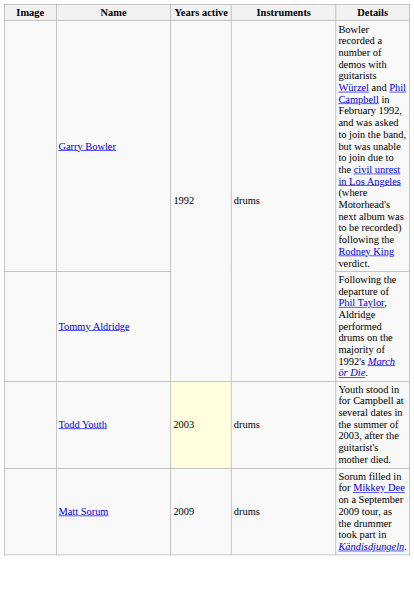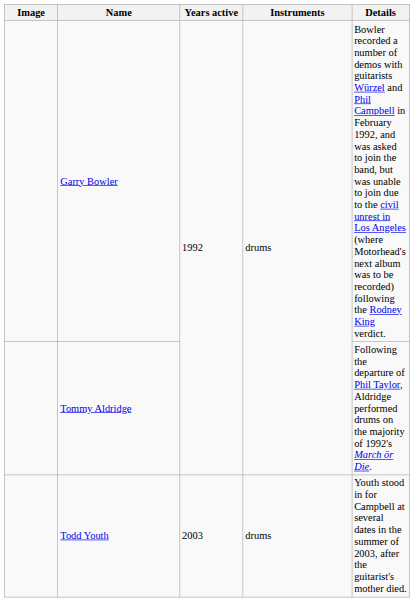Todd Youth | Years active: lightyellow background -> no background
- row: Matt Sorum | 2009 | drums | Sorum filled in for Mikkey Dee on a September 2009 tour, as the drummer took part in Kändisdjungeln.
